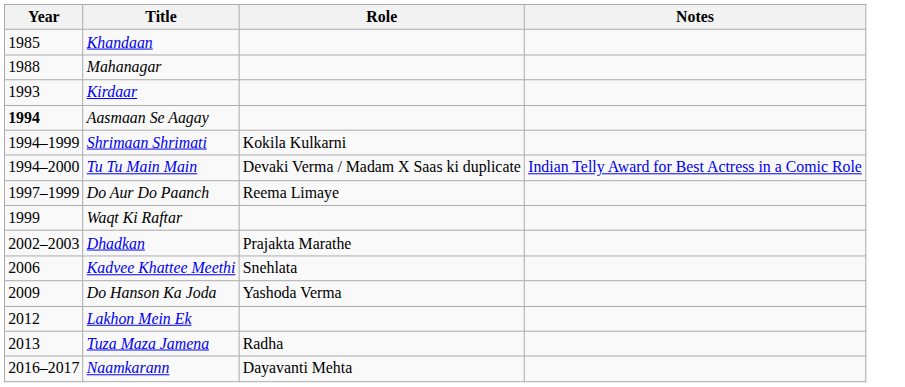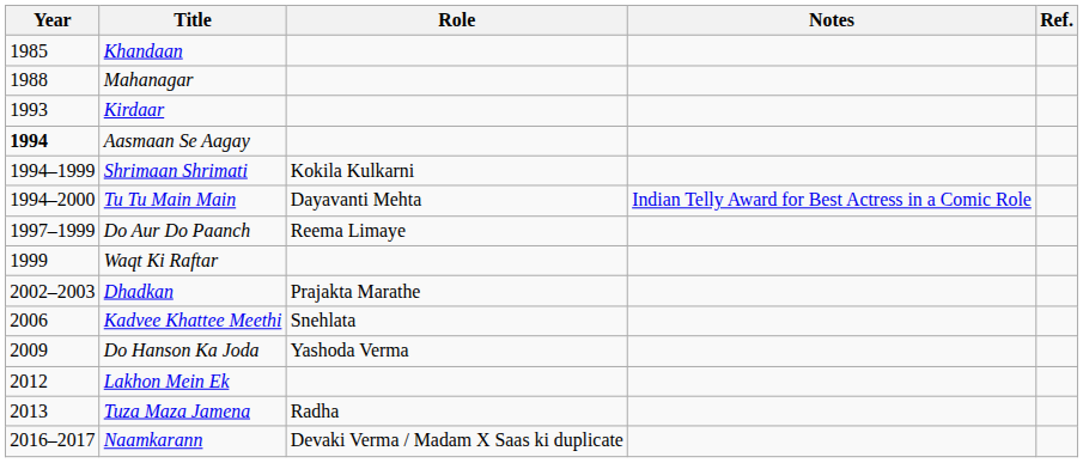+ column: Ref.
Tu Tu Main Main | Role: Devaki Verma / Madam X Saas ki duplicate -> Dayavanti Mehta
Naamkarann | Role: Dayavanti Mehta -> Devaki Verma / Madam X Saas ki duplicate
